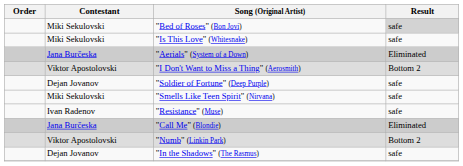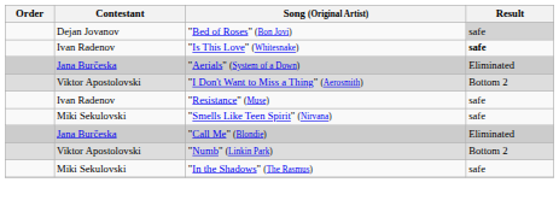"Bed of Roses" (Bon Jovi) | Contestant: Miki Sekulovski -> Dejan Jovanov
"Is This Love" (Whitesnake) | Contestant: Miki Sekulovski -> Ivan Radenov
"Is This Love" (Whitesnake) | Result: normal -> bold
- row: Dejan Jovanov | "Soldier of Fortune" (Deep Purple) | safe
rows swapped: "Smells Like Teen Spirit" (Nirvana) <-> "Resistance" (Muse)
"In the Shadows" (The Rasmus) | Contestant: Dejan Jovanov -> Miki Sekulovski
